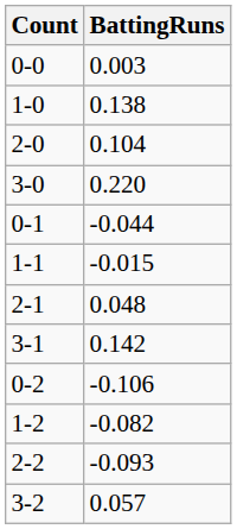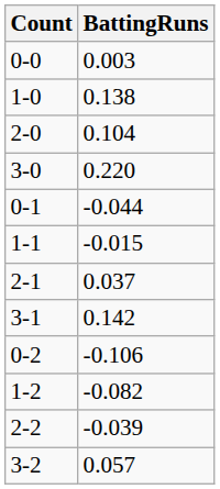2-1 | BattingRuns: 0.048 -> 0.037
2-2 | BattingRuns: -0.093 -> -0.039
